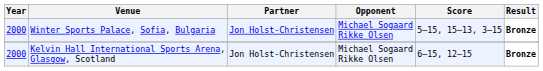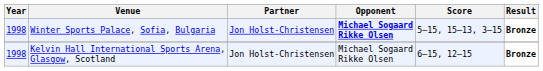Winter Sports Palace, Sofia, Bulgaria | Year: 2000 -> 1998
Winter Sports Palace, Sofia, Bulgaria | Opponent: normal -> bold
Kelvin Hall International Sports Arena, Glasgow, Scotland | Year: 2000 -> 1998
